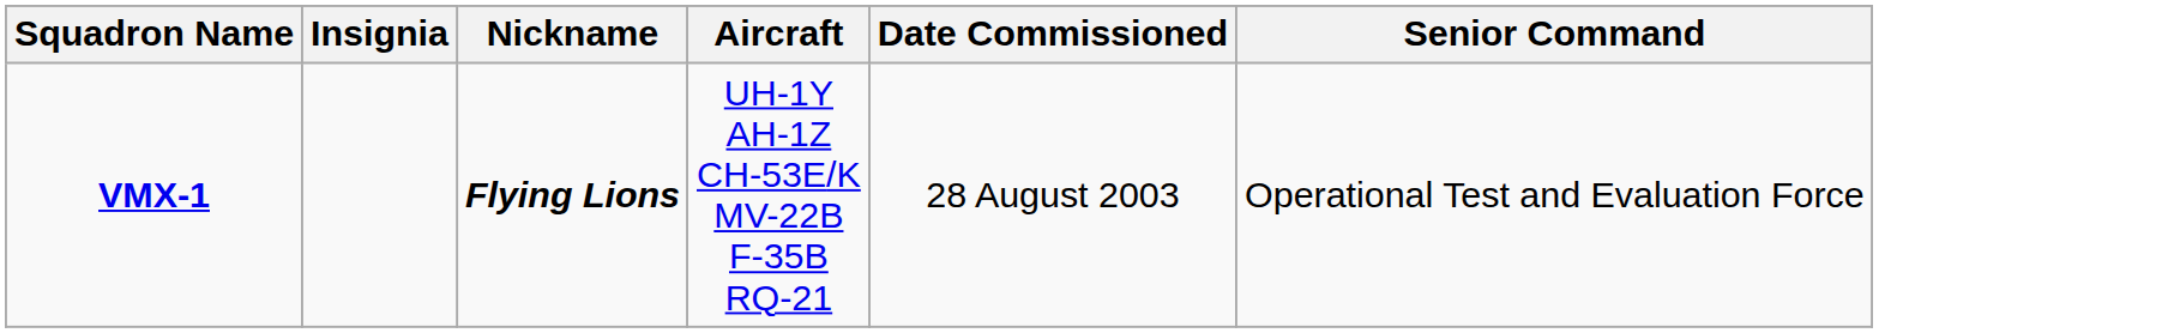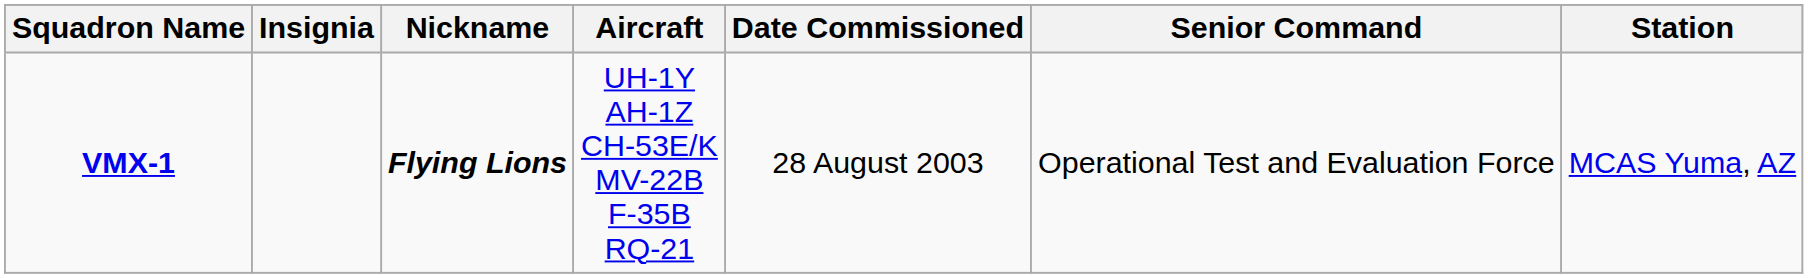+ column: Station | MCAS Yuma, AZ
